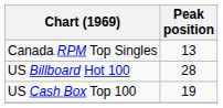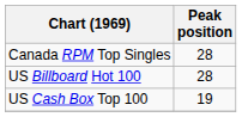Canada RPM Top Singles | Peak position: 13 -> 28
